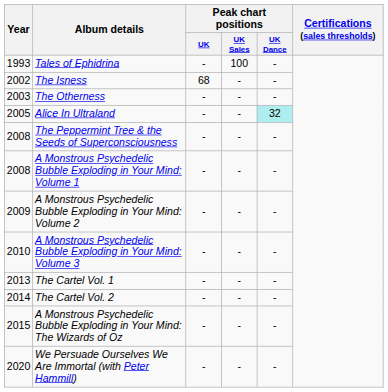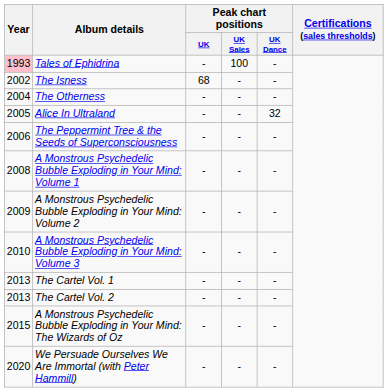Tales of Ephidrina | Year: no background -> pink background
The Otherness | Year: 2003 -> 2004
Alice In Ultraland | Peak chart positions / UK Dance: paleturquoise background -> no background
The Peppermint Tree & the Seeds of Superconsciousness | Year: 2008 -> 2006
The Cartel Vol. 2 | Year: 2014 -> 2013
